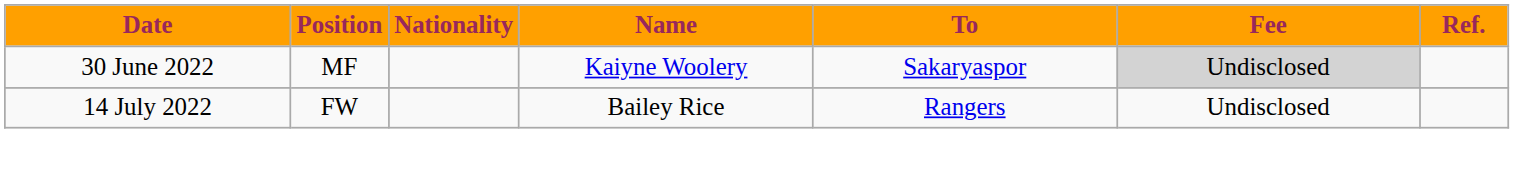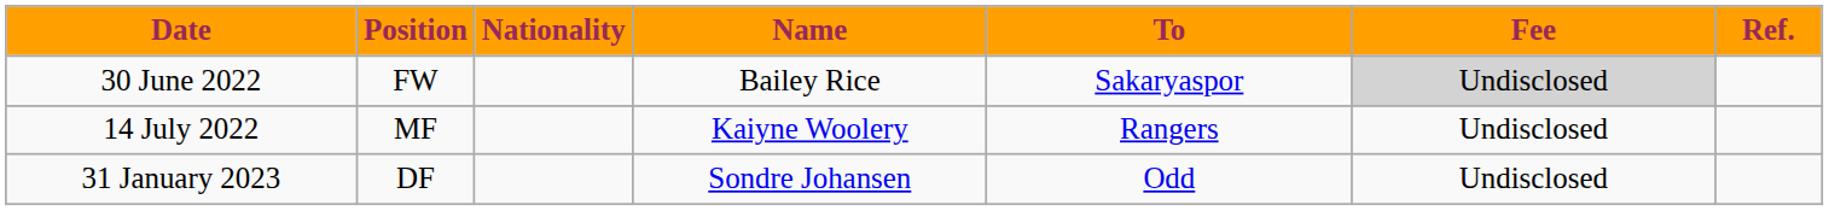30 June 2022 | Position: MF -> FW
30 June 2022 | Name: Kaiyne Woolery -> Bailey Rice
14 July 2022 | Position: FW -> MF
14 July 2022 | Name: Bailey Rice -> Kaiyne Woolery
+ row: 31 January 2023 | DF | Sondre Johansen | Odd | Undisclosed
